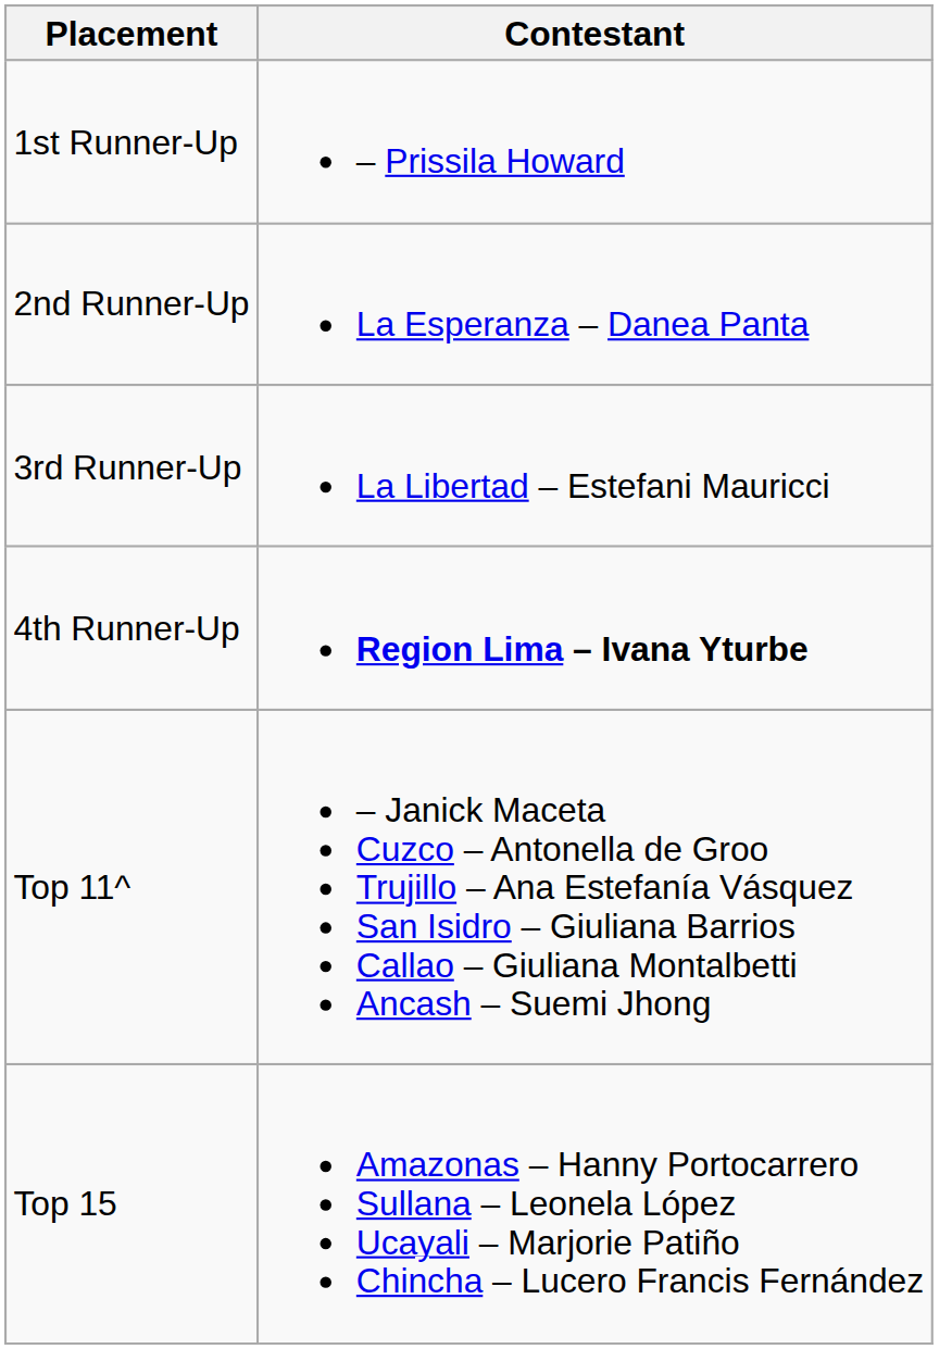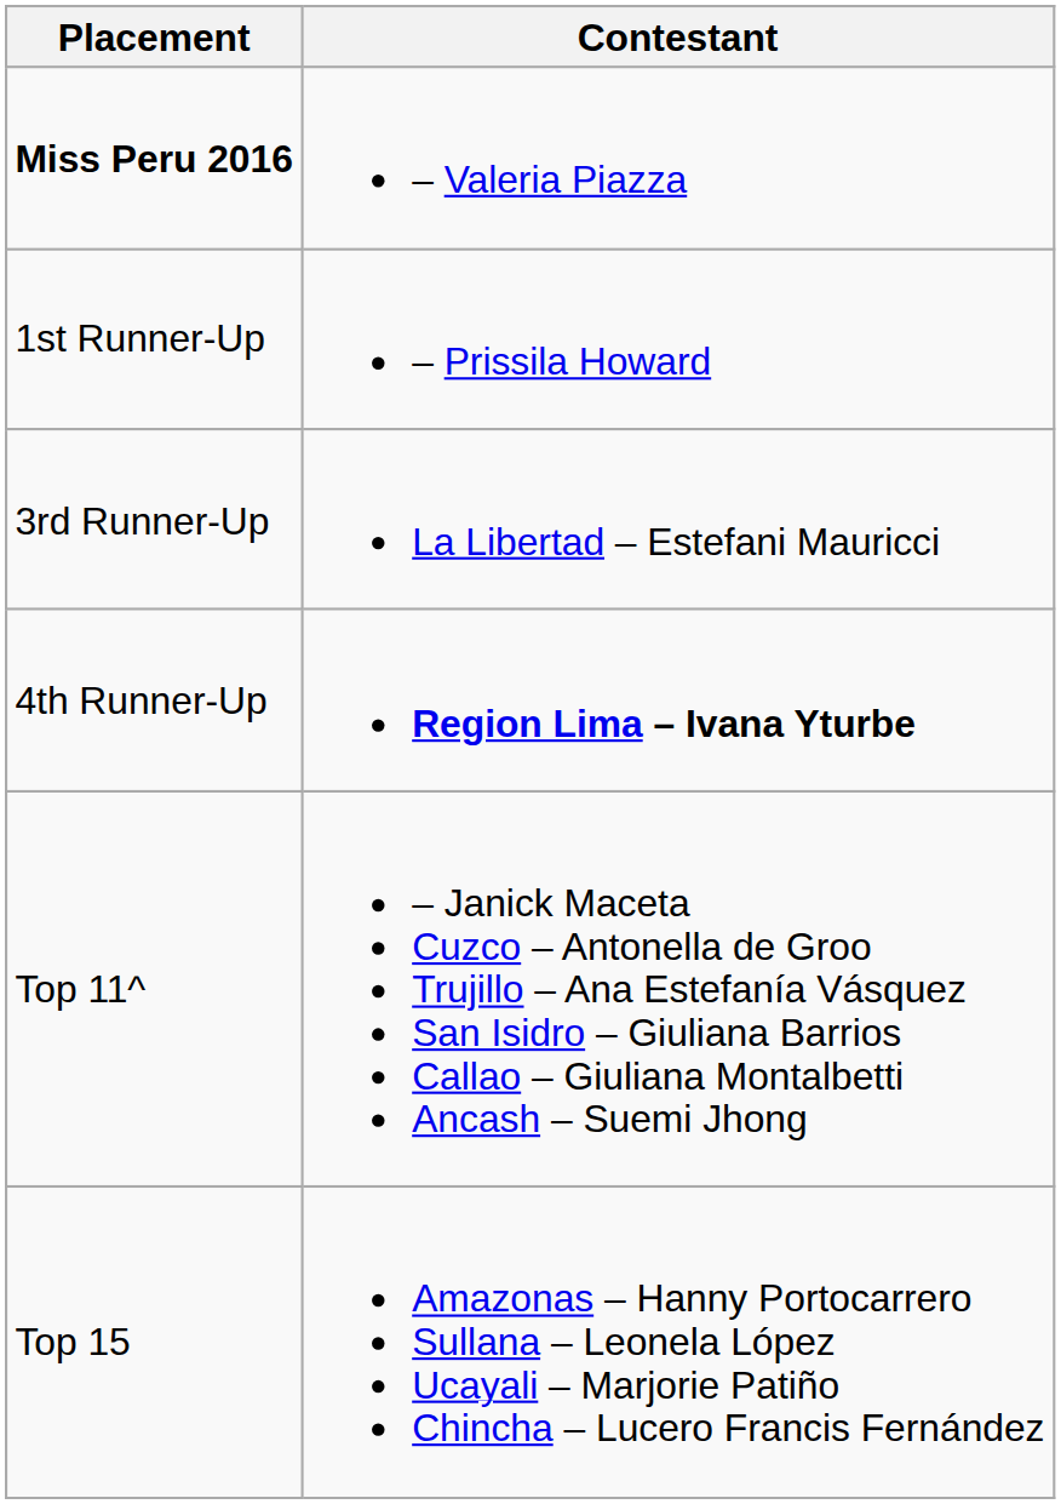+ row: Miss Peru 2016 | – Valeria Piazza
- row: 2nd Runner-Up | La Esperanza – Danea Panta
